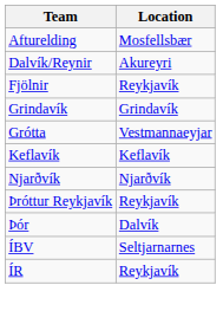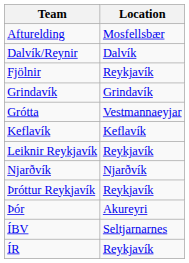Dalvík/Reynir | Location: Akureyri -> Dalvík
+ row: Leiknir Reykjavík | Reykjavík
Þór | Location: Dalvík -> Akureyri
